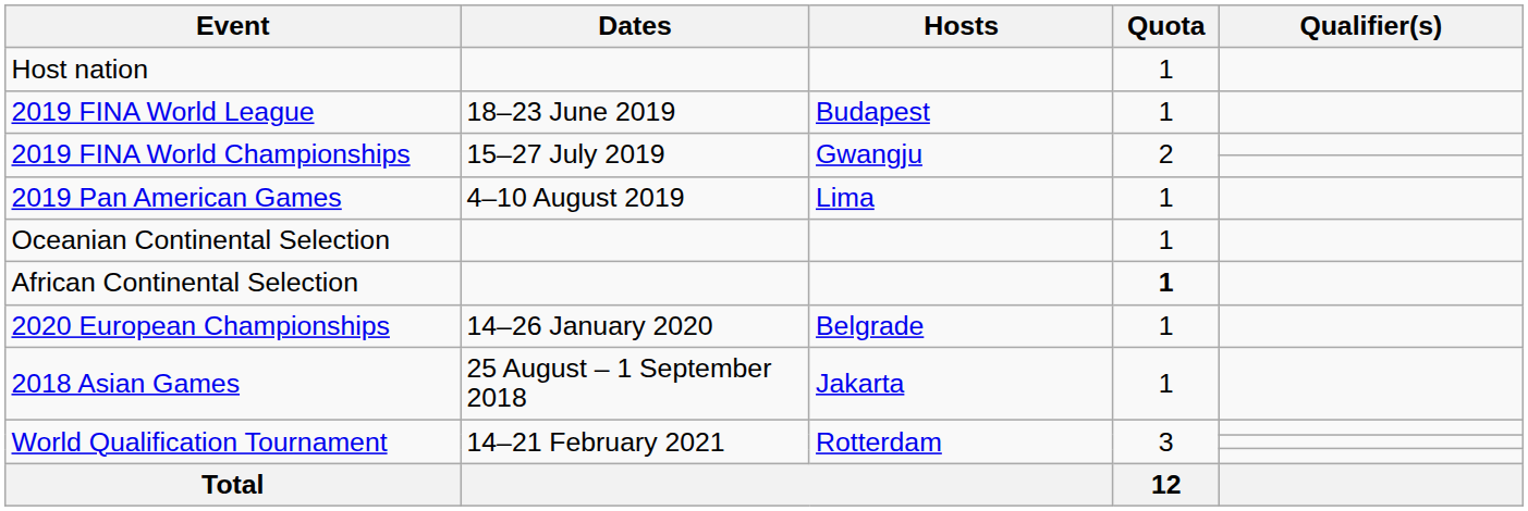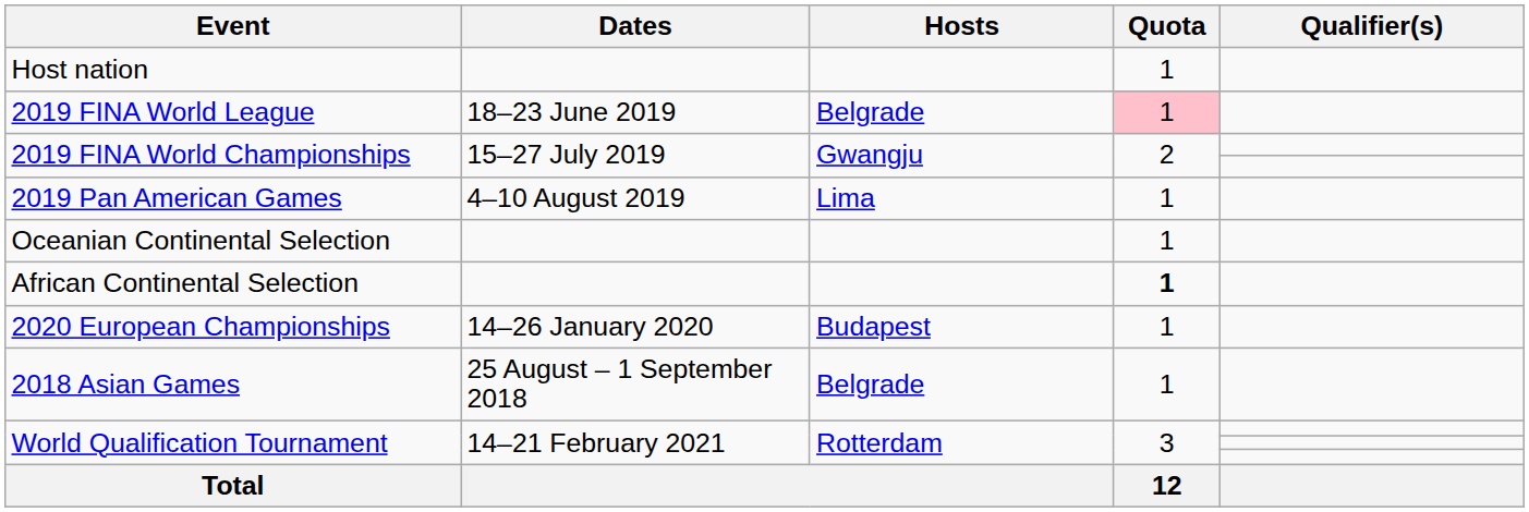2019 FINA World League | Hosts: Budapest -> Belgrade
2019 FINA World League | Quota: no background -> pink background
2020 European Championships | Hosts: Belgrade -> Budapest
2018 Asian Games | Hosts: Jakarta -> Belgrade
